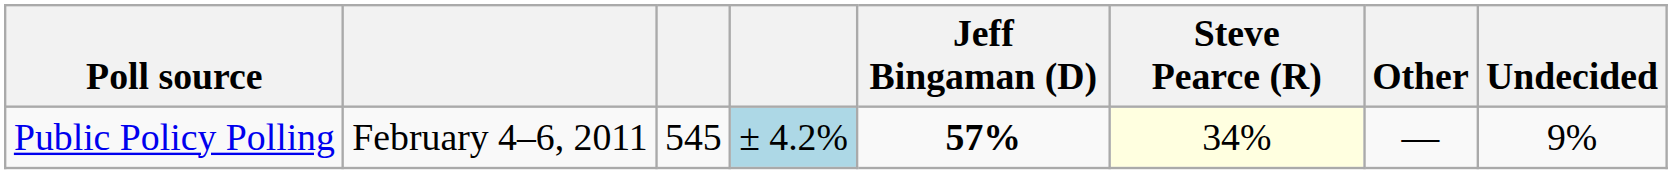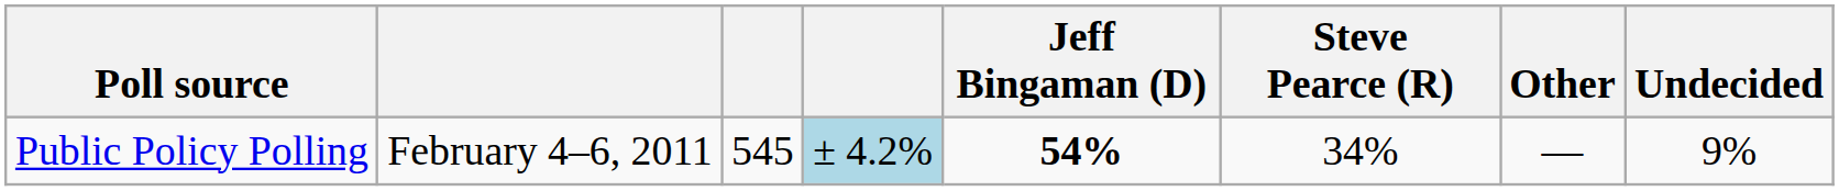Public Policy Polling | Jeff Bingaman (D): 57% -> 54%
Public Policy Polling | Steve Pearce (R): lightyellow background -> no background
